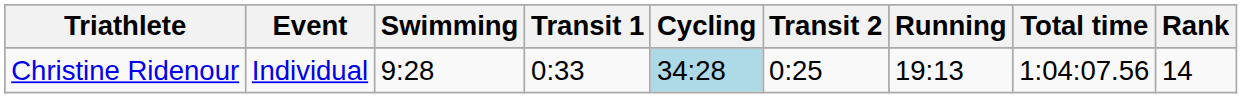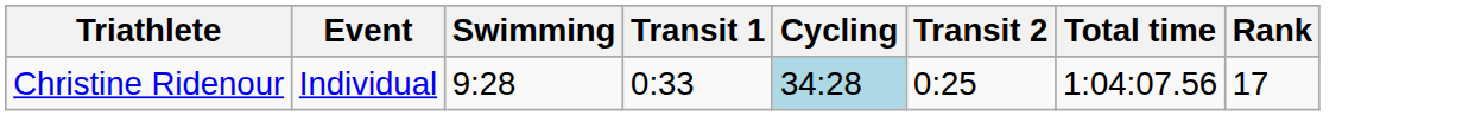- column: Running | 19:13
Christine Ridenour | Rank: 14 -> 17
